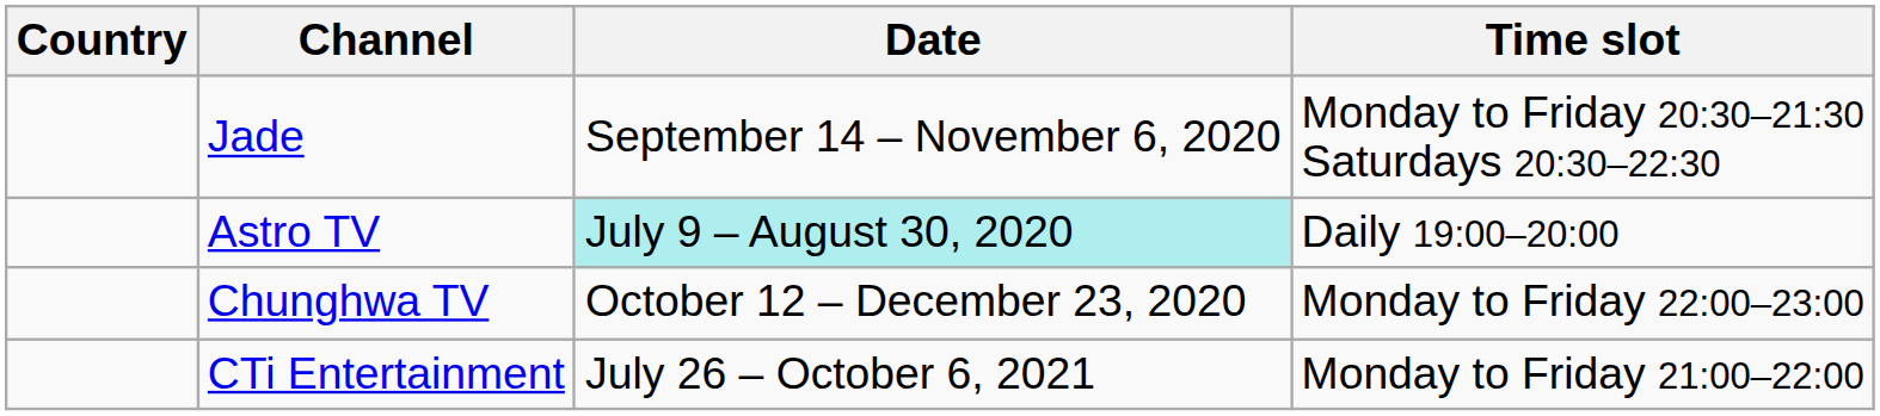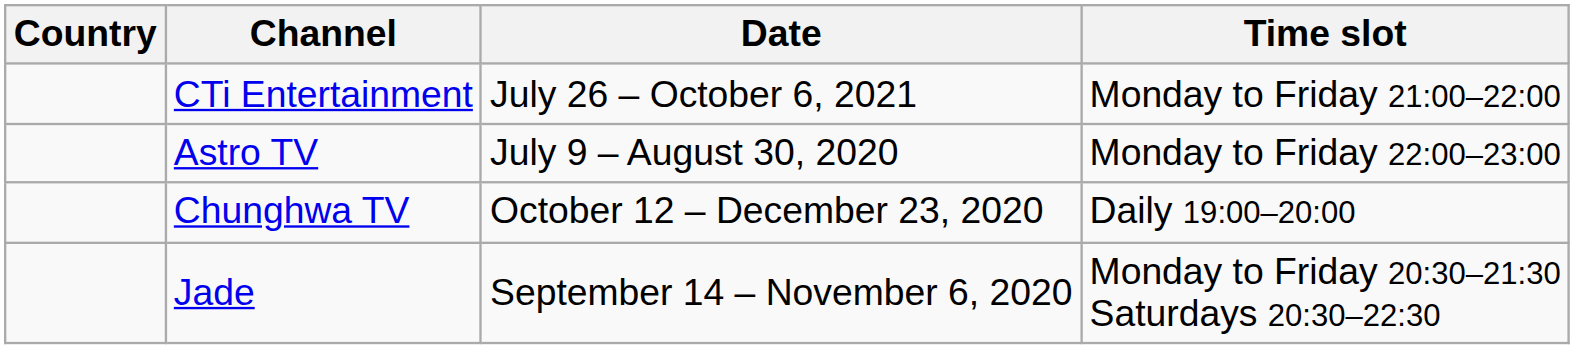rows swapped: Jade <-> CTi Entertainment
Astro TV | Date: paleturquoise background -> no background
Astro TV | Time slot: Daily 19:00–20:00 -> Monday to Friday 22:00–23:00
Chunghwa TV | Time slot: Monday to Friday 22:00–23:00 -> Daily 19:00–20:00
